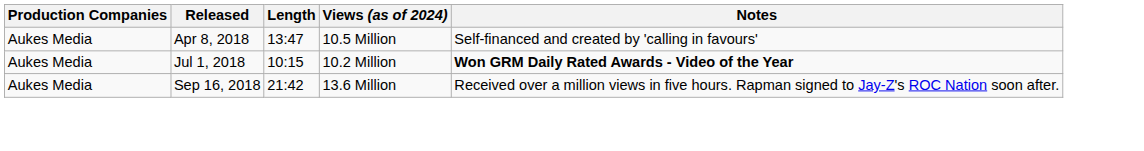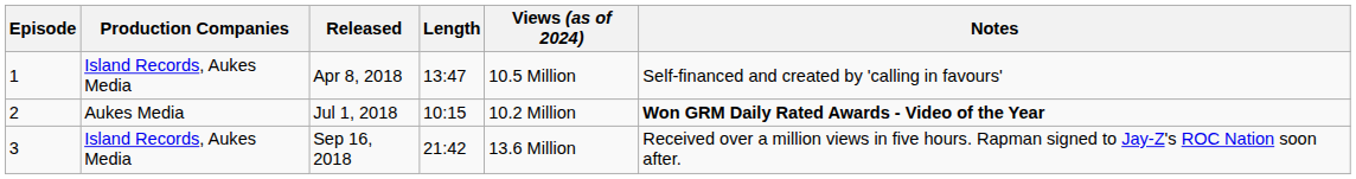+ column: Episode | 1 | 2 | 3
Apr 8, 2018 | Production Companies: Aukes Media -> Island Records, Aukes Media
Sep 16, 2018 | Production Companies: Aukes Media -> Island Records, Aukes Media
